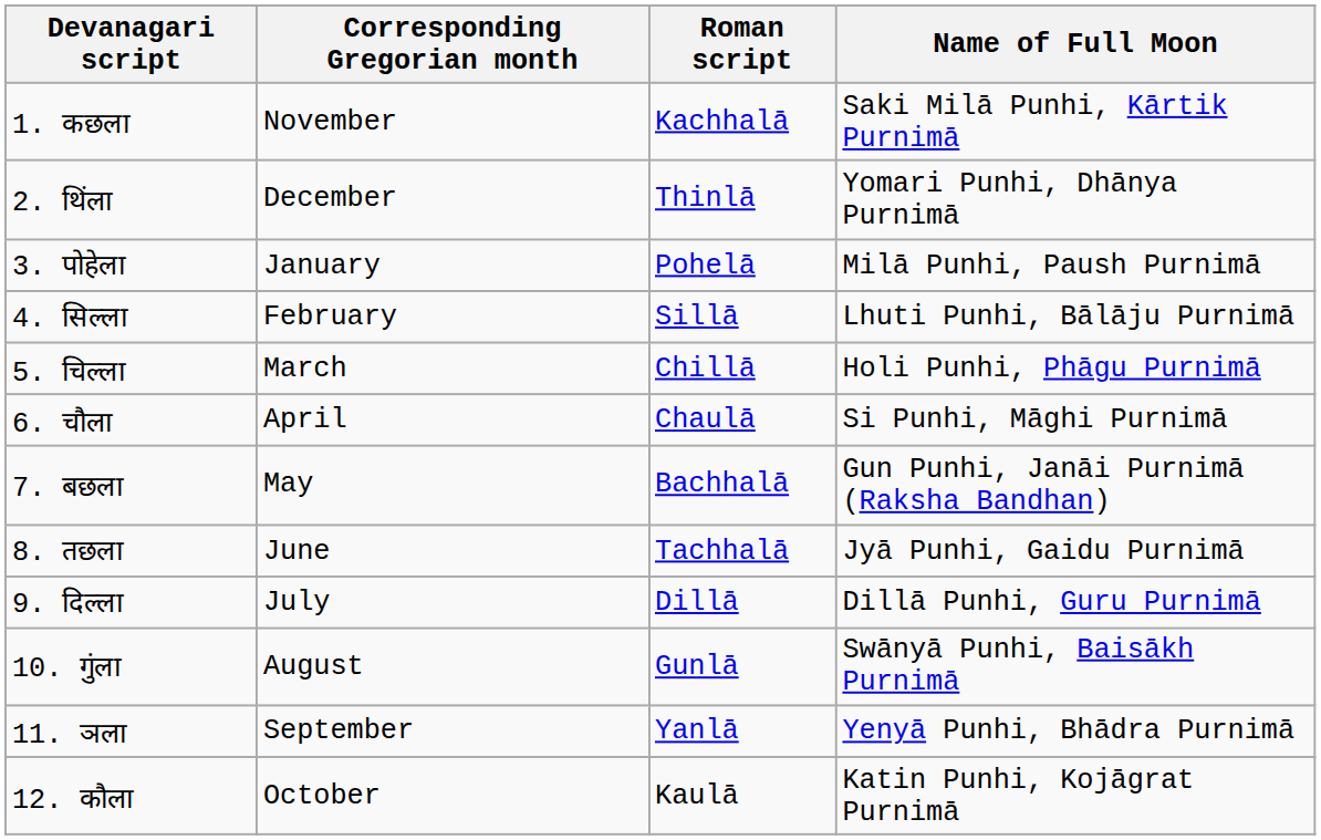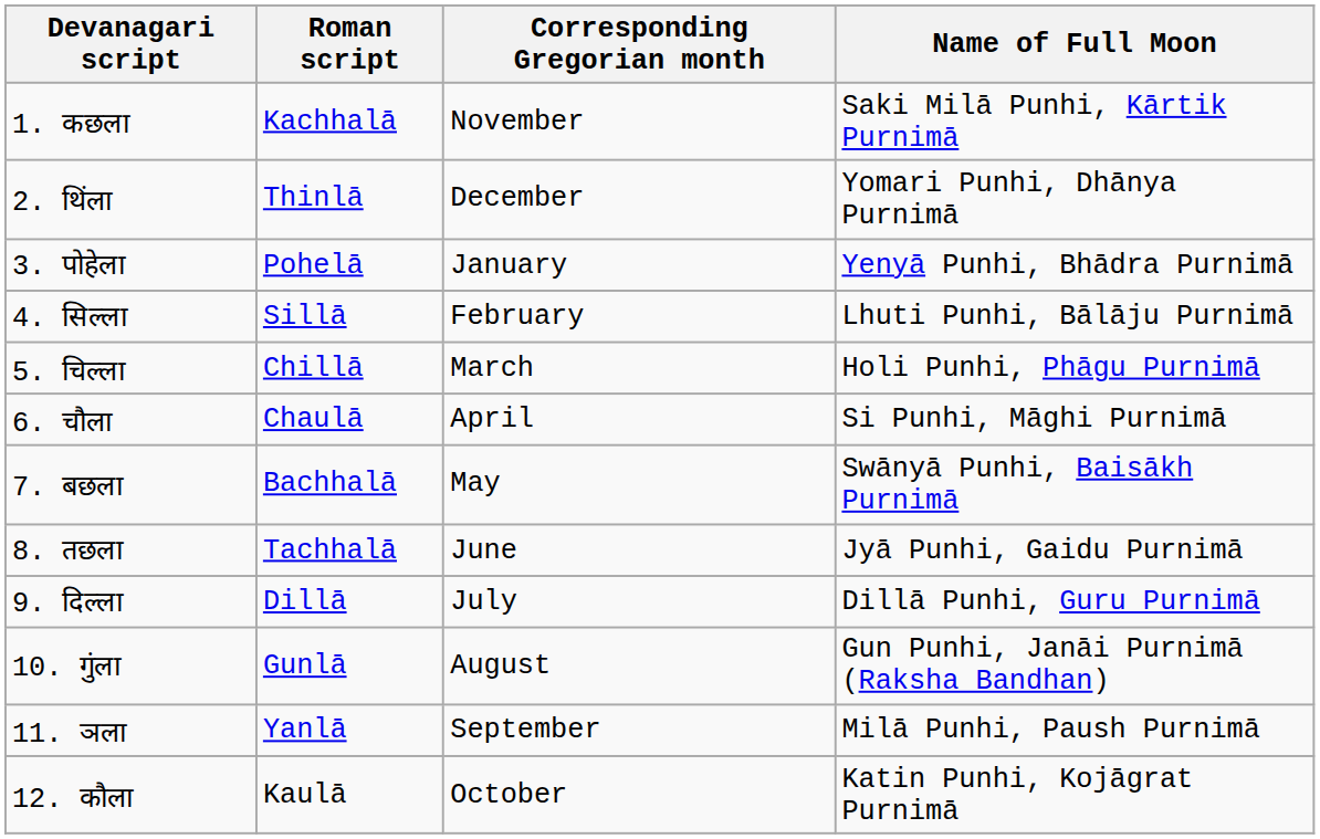columns swapped: Roman script <-> Corresponding Gregorian month
3. पोहेला | Name of Full Moon: Milā Punhi, Paush Purnimā -> Yenyā Punhi, Bhādra Purnimā
7. बछला | Name of Full Moon: Gun Punhi, Janāi Purnimā (Raksha Bandhan) -> Swānyā Punhi, Baisākh Purnimā
10. गुंला | Name of Full Moon: Swānyā Punhi, Baisākh Purnimā -> Gun Punhi, Janāi Purnimā (Raksha Bandhan)
11. ञला | Name of Full Moon: Yenyā Punhi, Bhādra Purnimā -> Milā Punhi, Paush Purnimā
